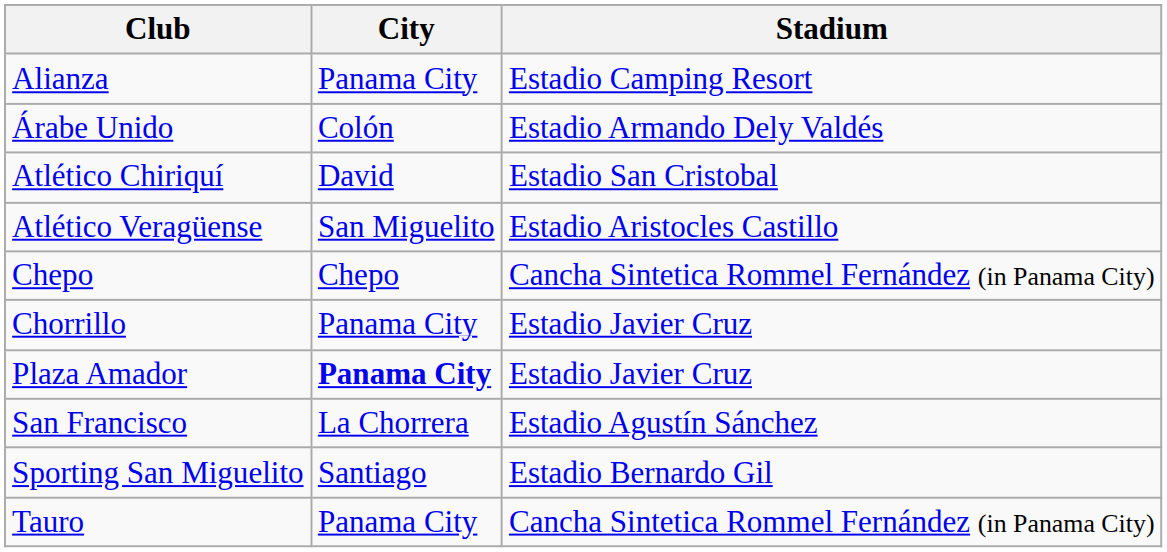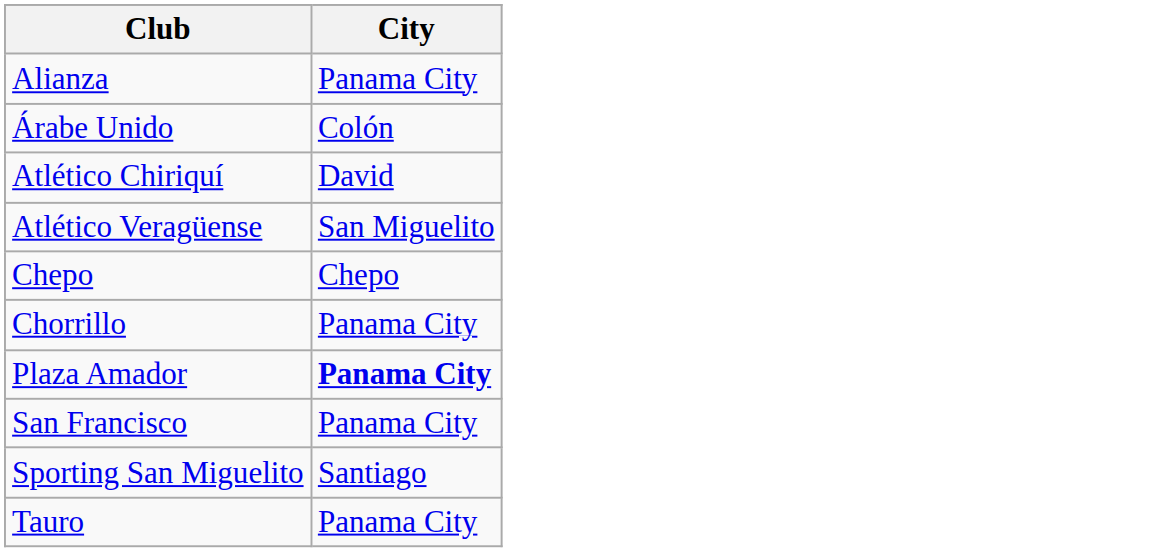- column: Stadium | Estadio Camping Resort | Estadio Armando Dely Valdés | Estadio San Cristobal | Estadio Aristocles Castillo | Cancha Sintetica Rommel Fernández (in Panama City) | Estadio Javier Cruz | Estadio Javier Cruz | Estadio Agustín Sánchez | Estadio Bernardo Gil | Cancha Sintetica Rommel Fernández (in Panama City)
San Francisco | City: La Chorrera -> Panama City
